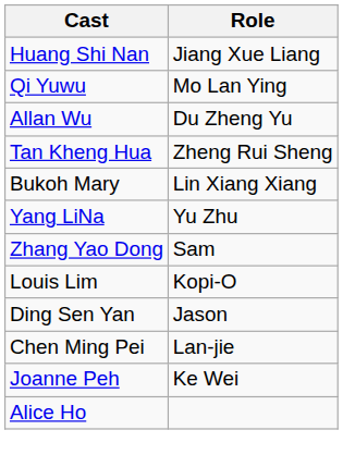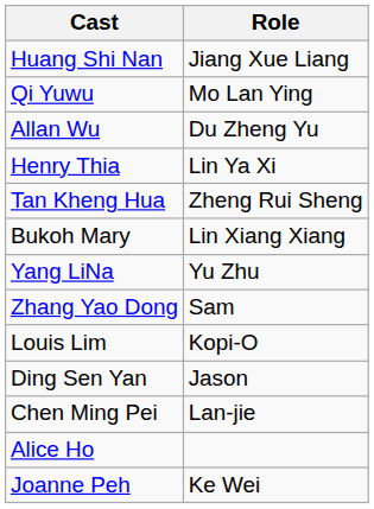+ row: Henry Thia | Lin Ya Xi
rows swapped: Joanne Peh <-> Alice Ho
